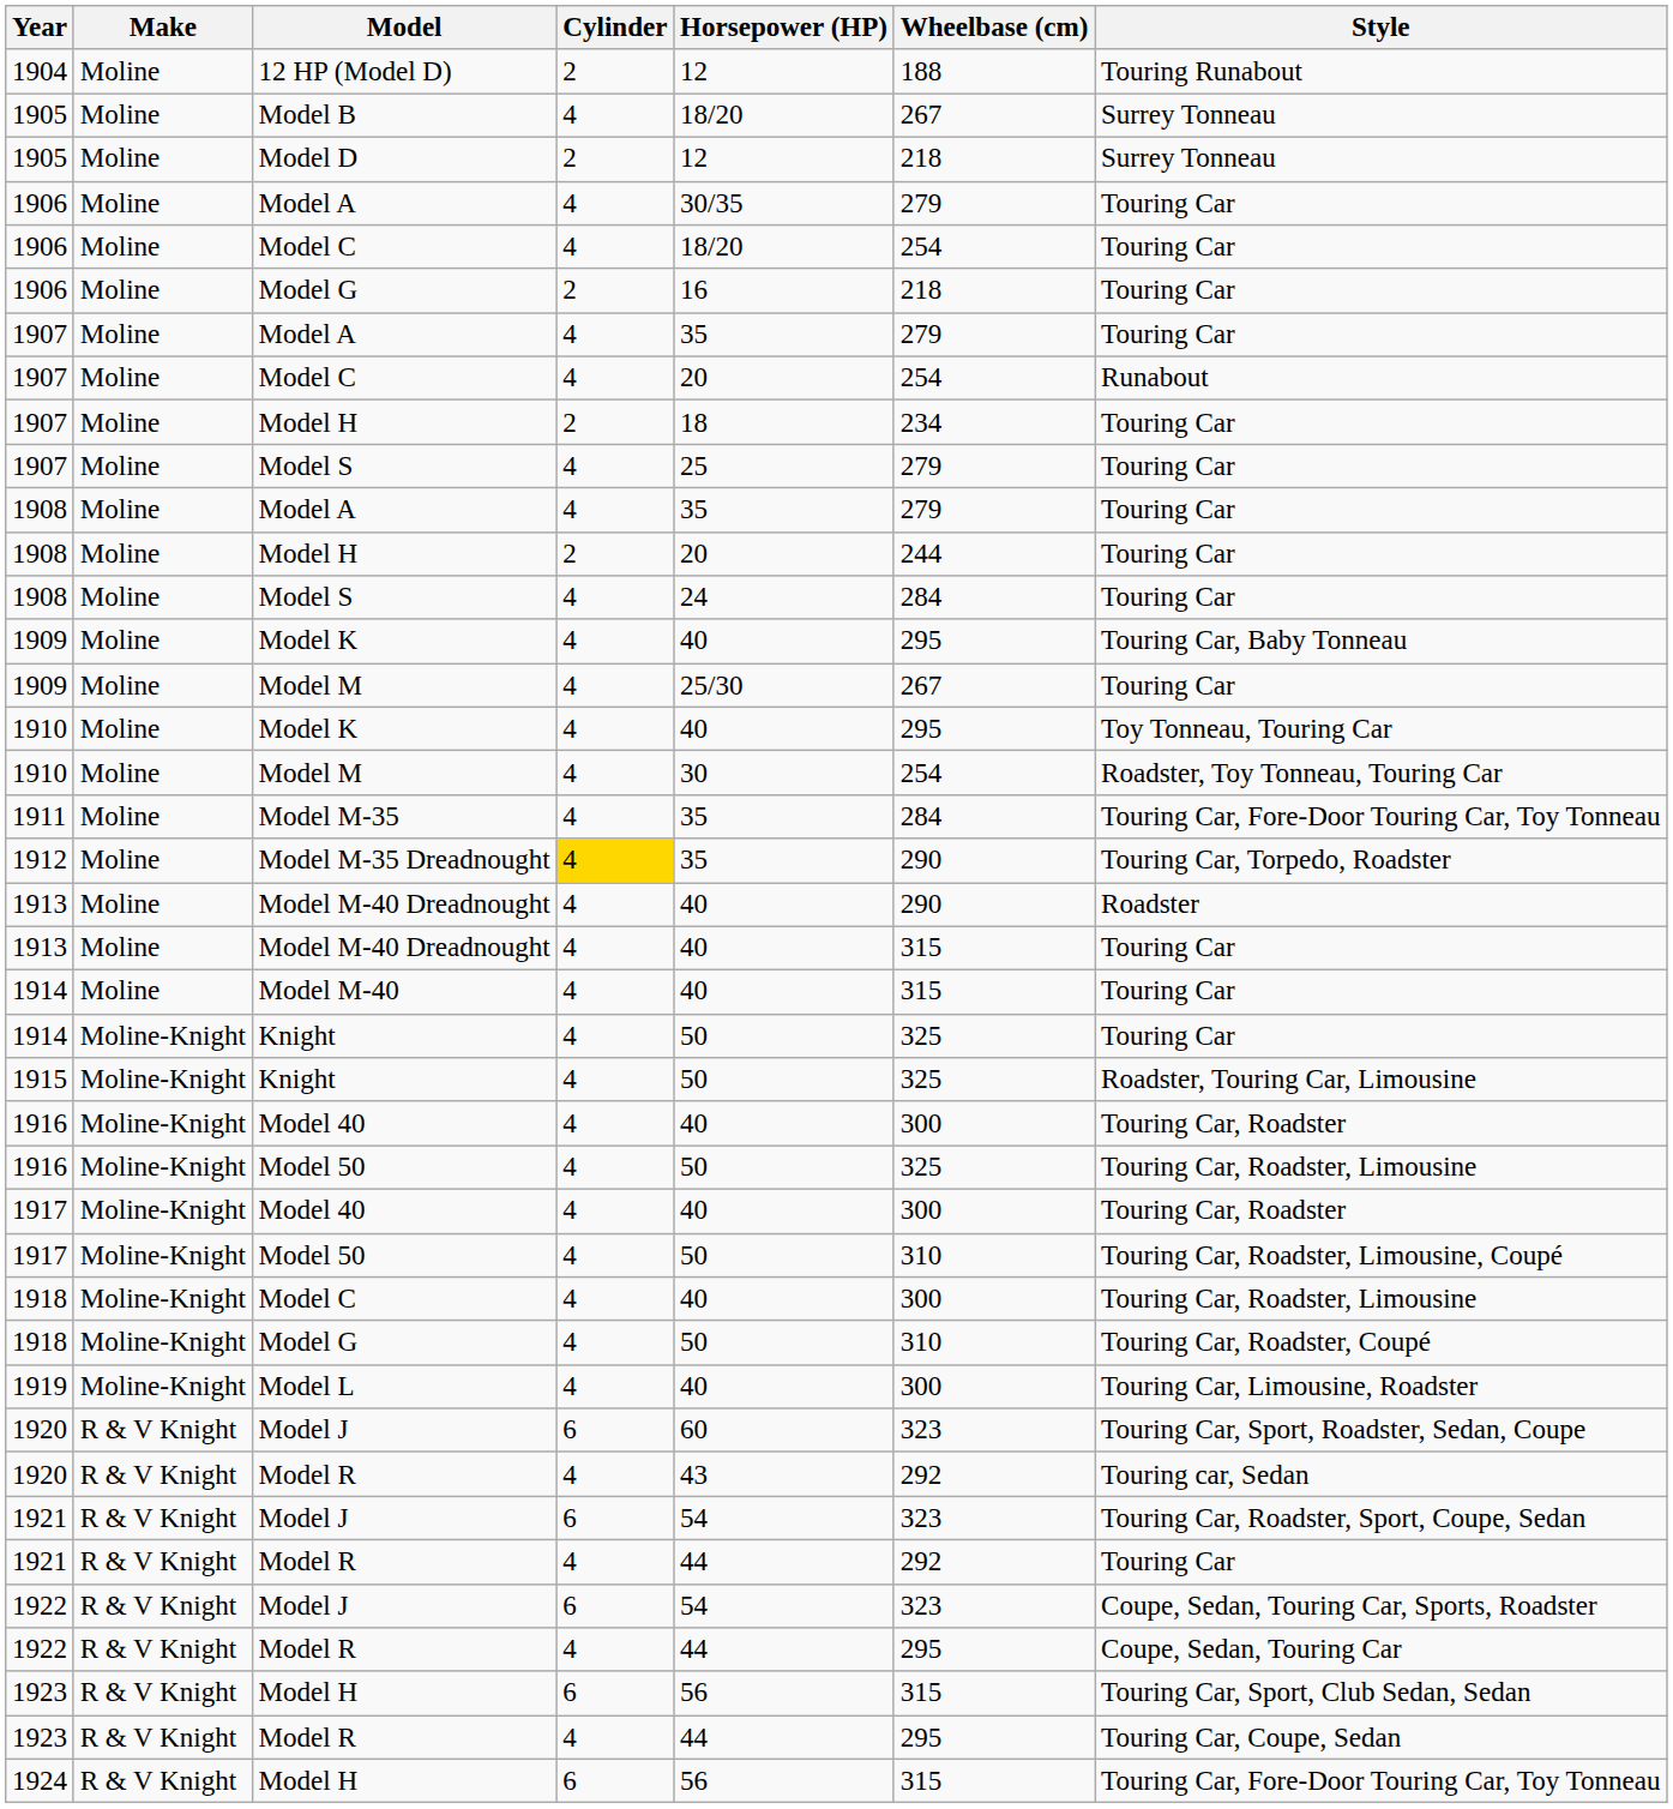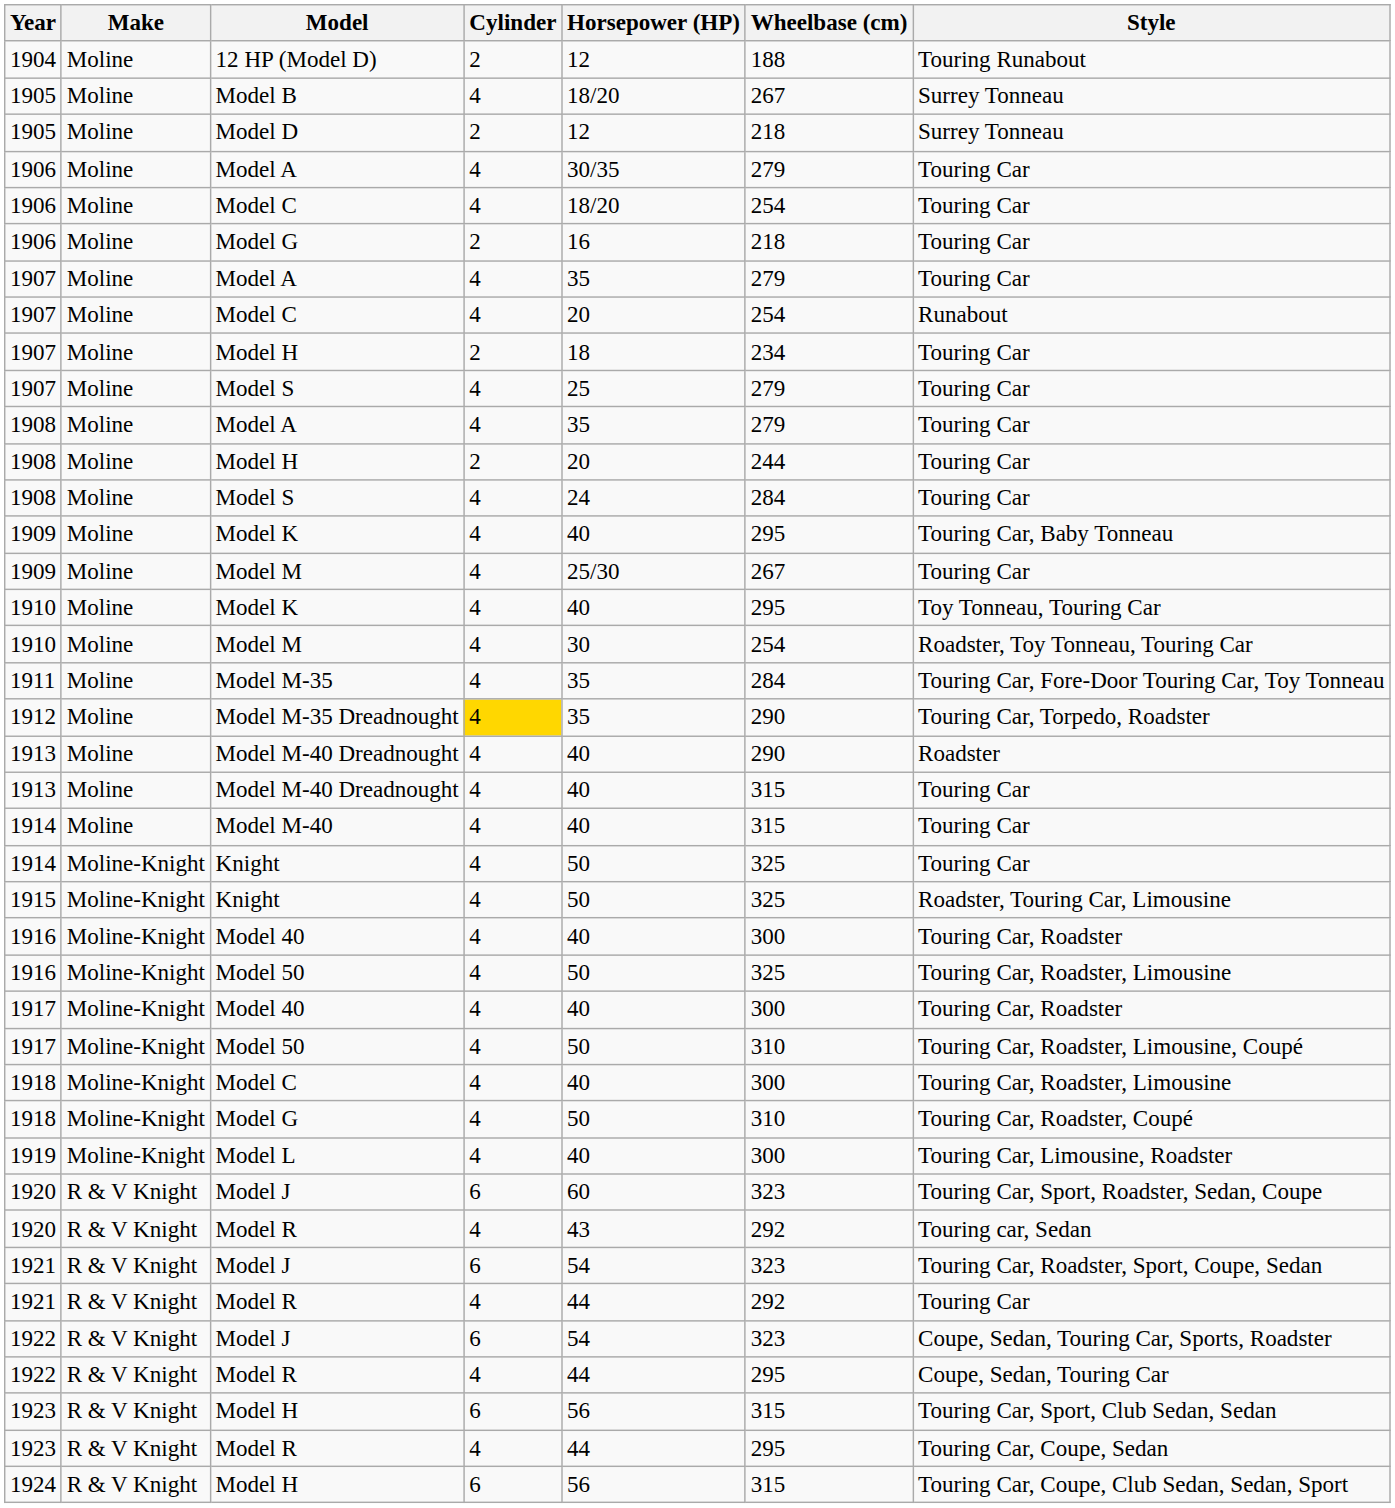1924 | Style: Touring Car, Fore-Door Touring Car, Toy Tonneau -> Touring Car, Coupe, Club Sedan, Sedan, Sport
